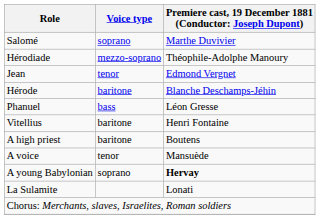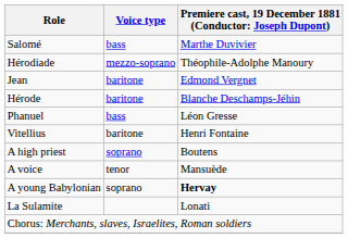Salomé | Voice type: soprano -> bass
Jean | Voice type: tenor -> baritone
A high priest | Voice type: baritone -> soprano
